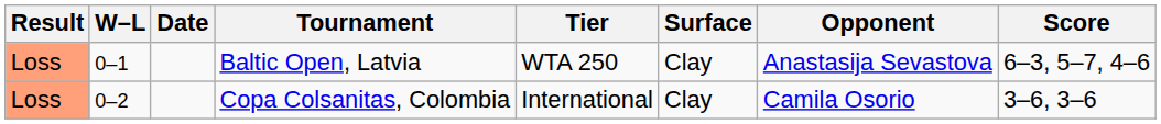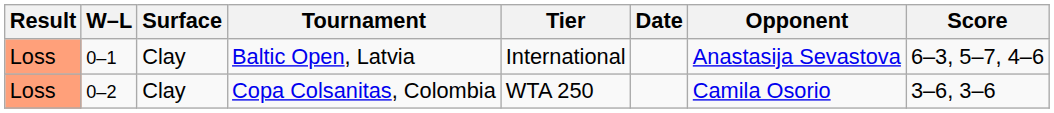columns swapped: Date <-> Surface
Baltic Open, Latvia | Tier: WTA 250 -> International
Copa Colsanitas, Colombia | Tier: International -> WTA 250
